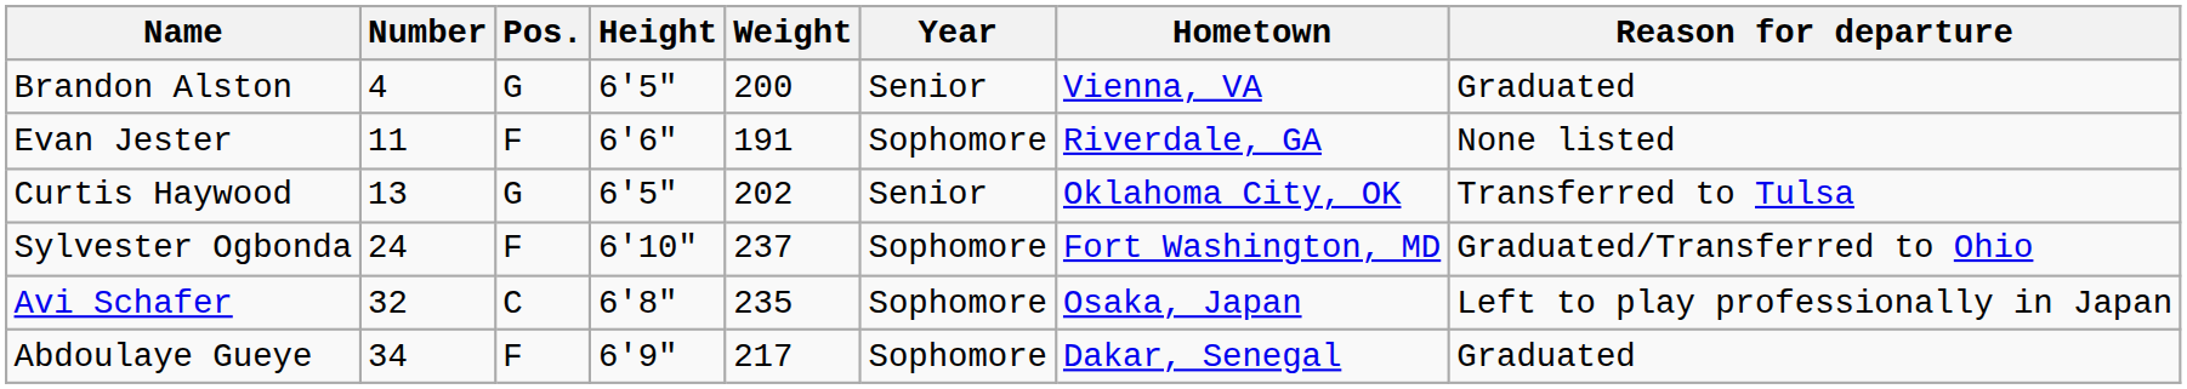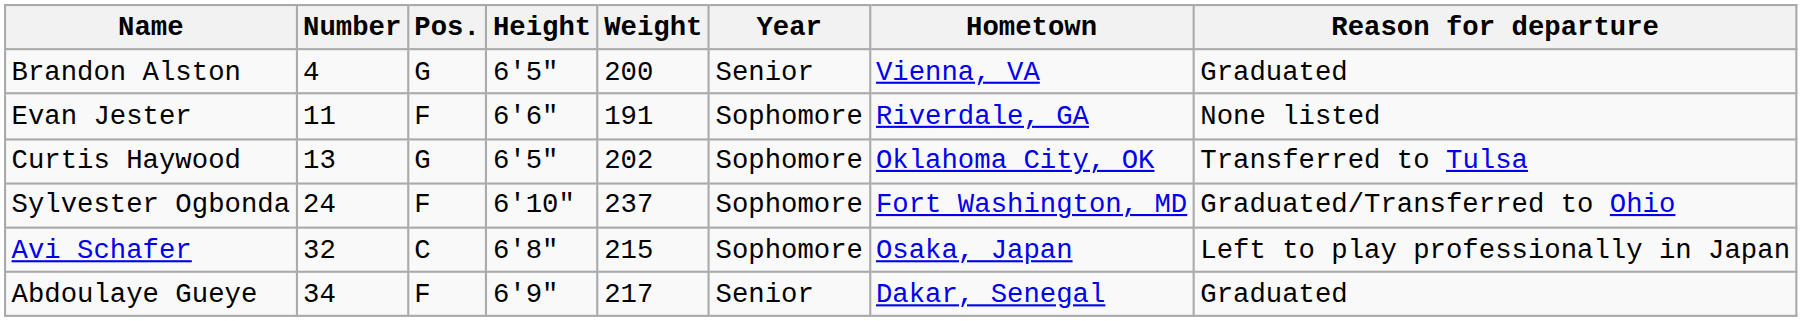Curtis Haywood | Year: Senior -> Sophomore
Avi Schafer | Weight: 235 -> 215
Abdoulaye Gueye | Year: Sophomore -> Senior
